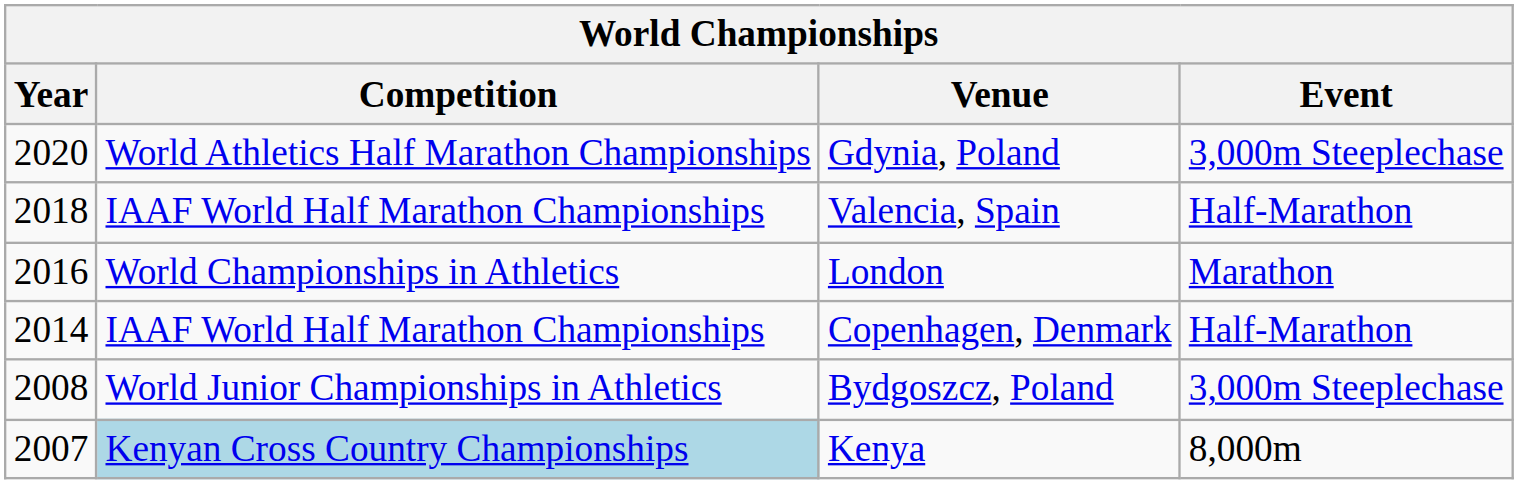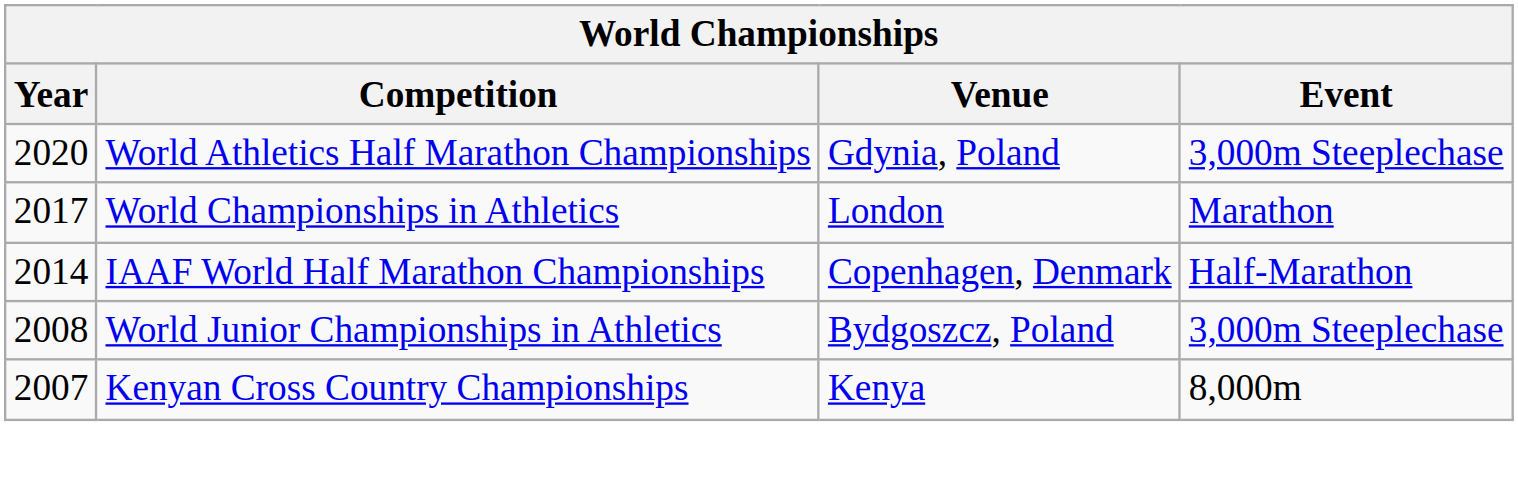- row: 2018 | IAAF World Half Marathon Championships | Valencia, Spain | Half-Marathon
London | Year: 2016 -> 2017
Kenya | Competition: lightblue background -> no background
